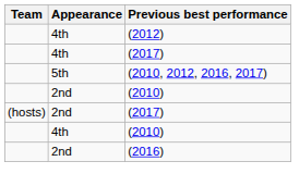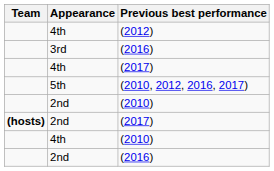+ row: 3rd | (2016)
2nd / (2017) | Team: normal -> bold
